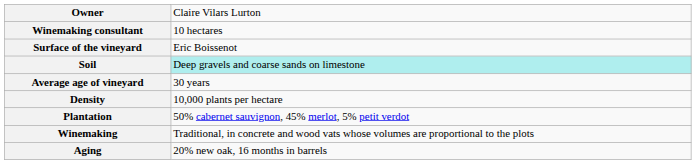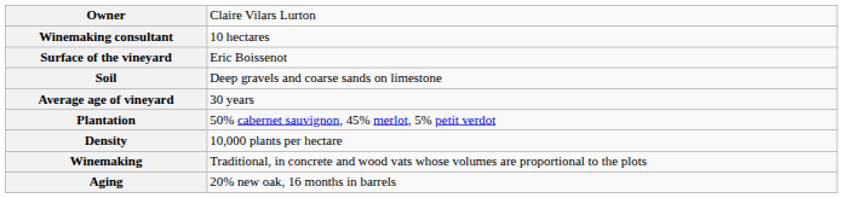Soil | column 2: paleturquoise background -> no background
rows swapped: Density <-> Plantation
